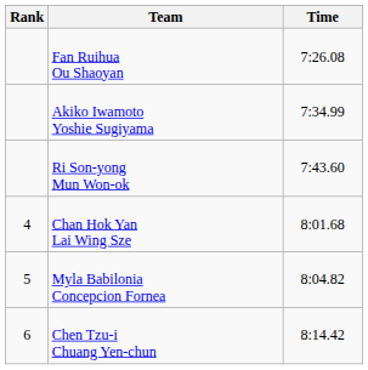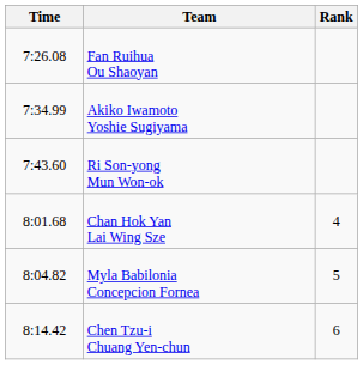columns swapped: Rank <-> Time
